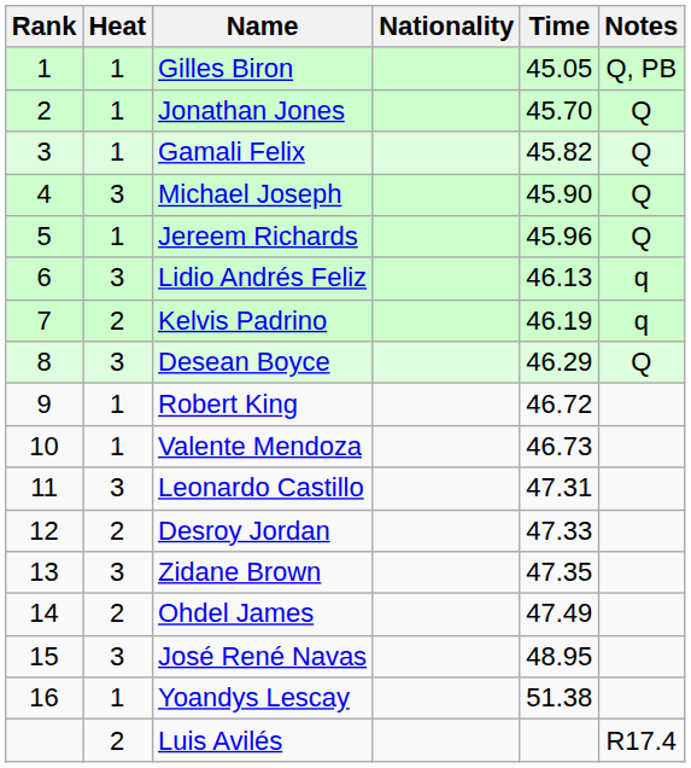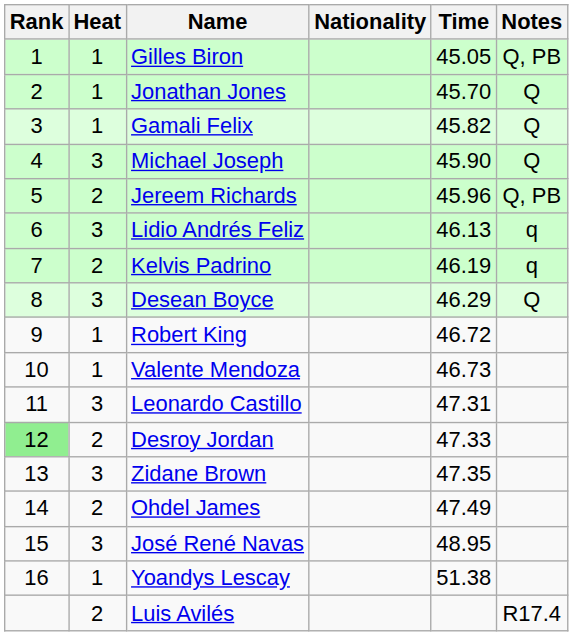Jereem Richards | Heat: 1 -> 2
Jereem Richards | Notes: Q -> Q, PB
Desroy Jordan | Rank: no background -> lightgreen background
